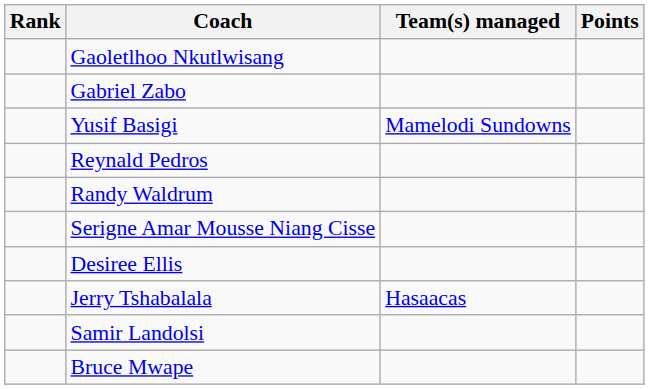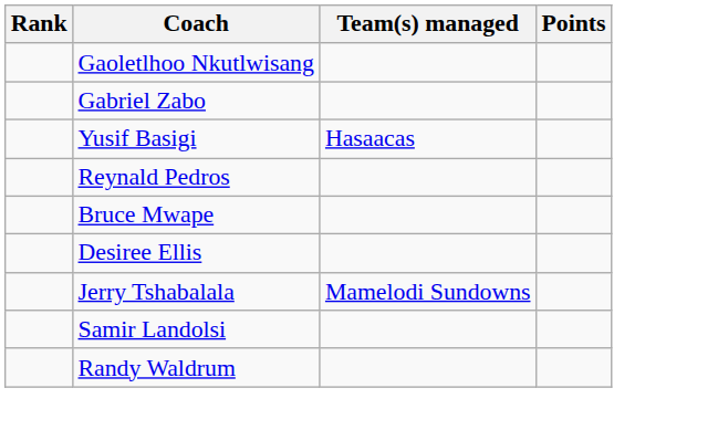Yusif Basigi | Team(s) managed: Mamelodi Sundowns -> Hasaacas
rows swapped: Randy Waldrum <-> Bruce Mwape
- row: Serigne Amar Mousse Niang Cisse
Jerry Tshabalala | Team(s) managed: Hasaacas -> Mamelodi Sundowns
